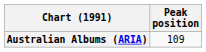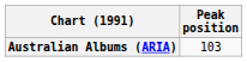Australian Albums (ARIA) | Peak position: 109 -> 103
